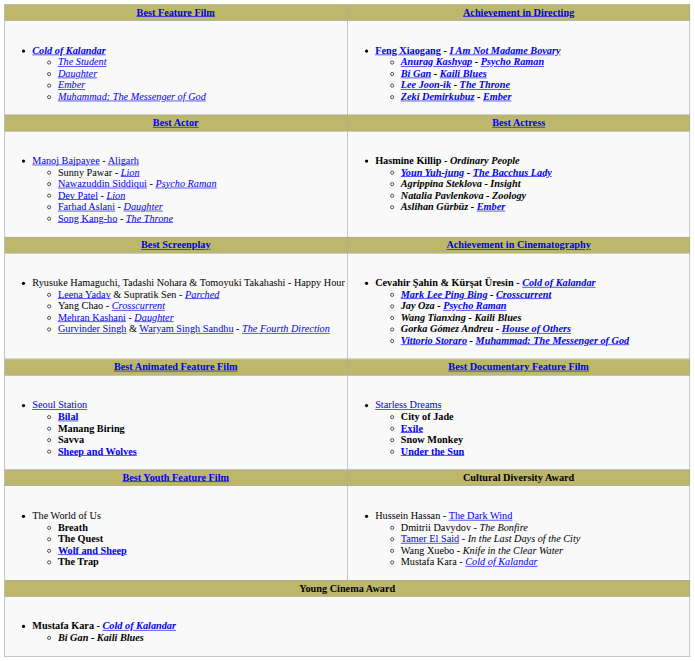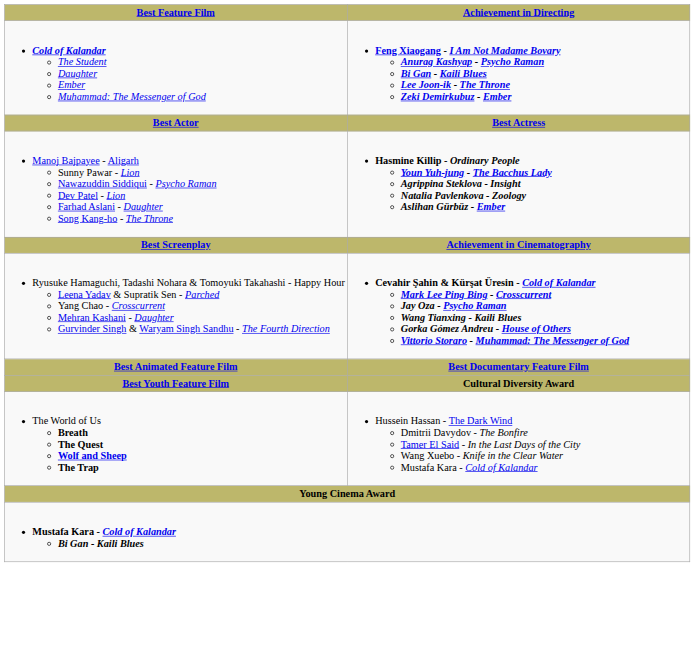- row: Seoul Station Bilal Manang Biring Savva Sheep and Wolves | Starless Dreams City of Jade Exile Snow Monkey Under the Sun
